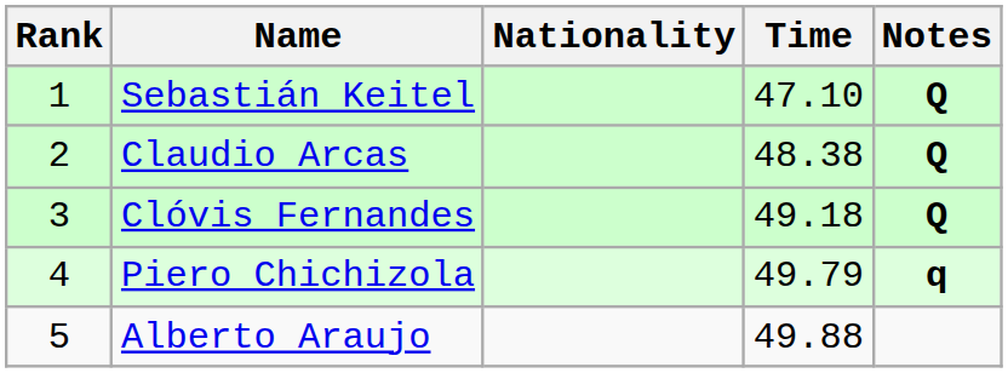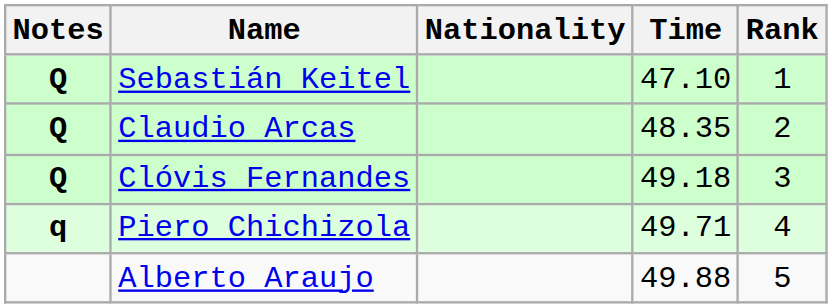columns swapped: Rank <-> Notes
Claudio Arcas | Time: 48.38 -> 48.35
Piero Chichizola | Time: 49.79 -> 49.71
